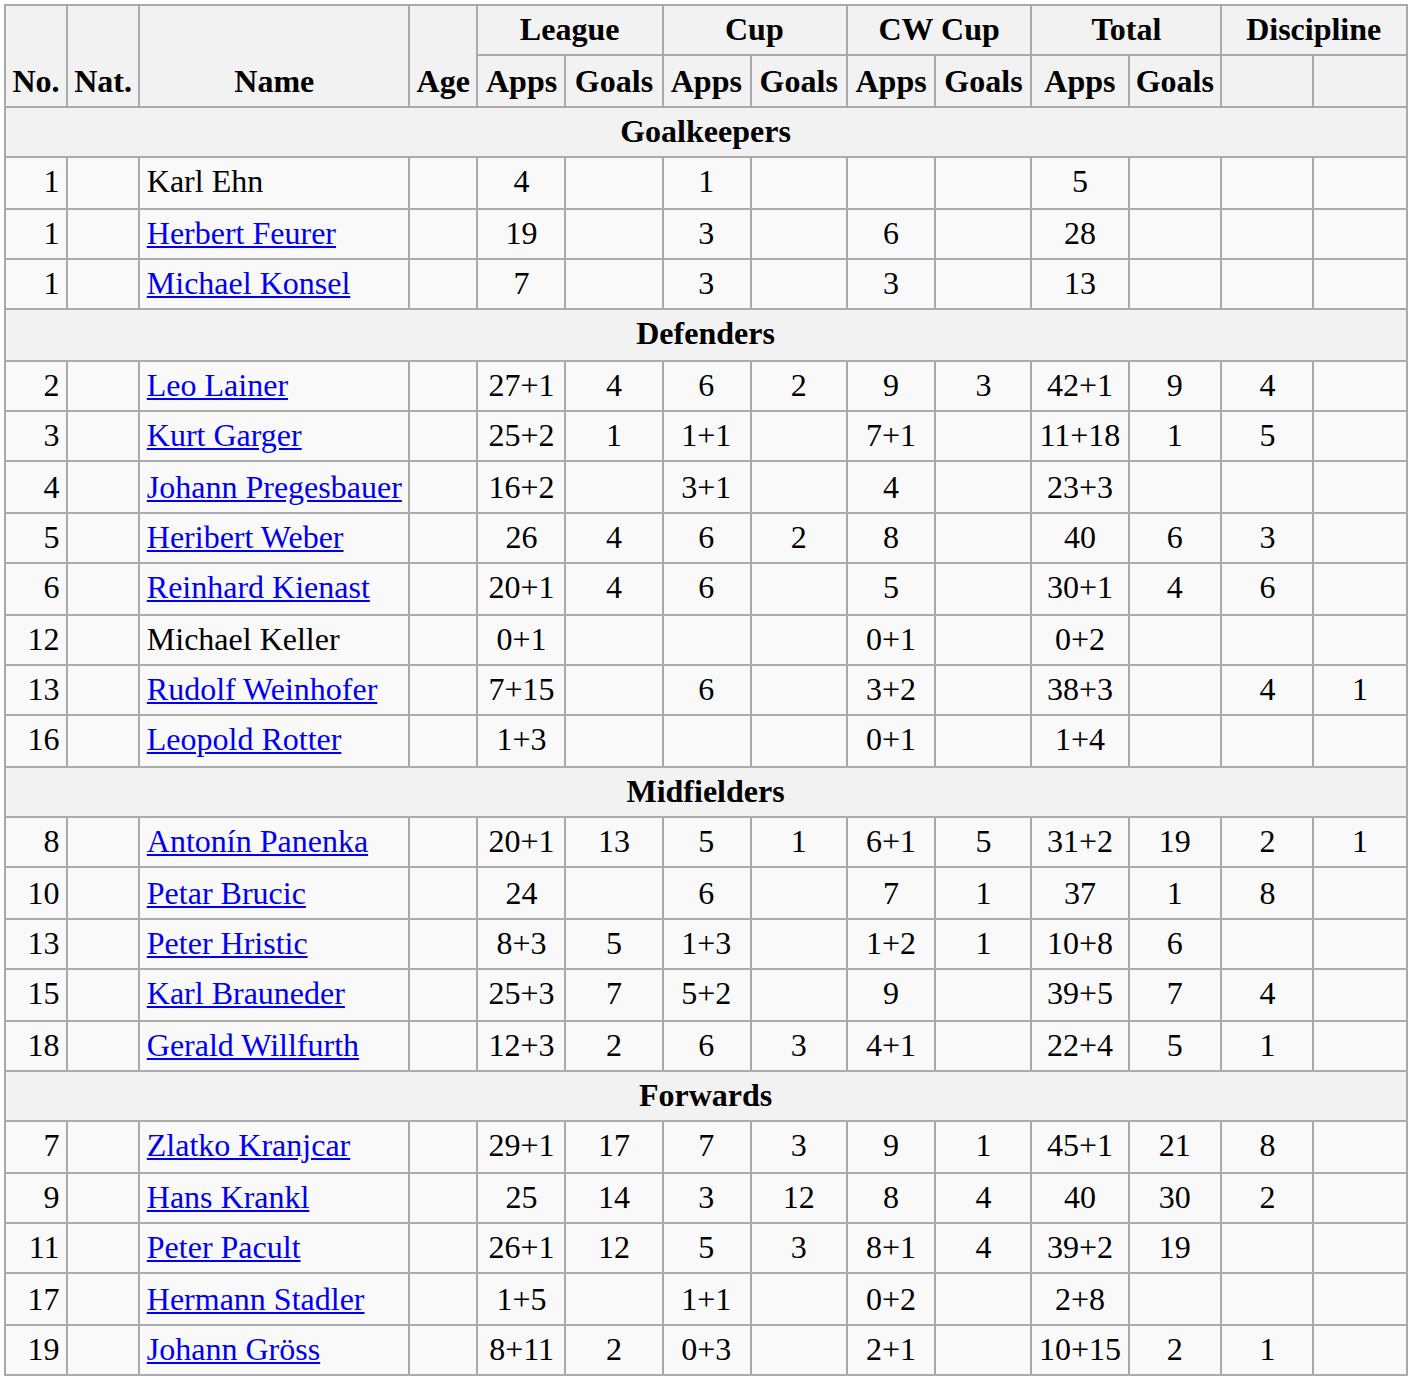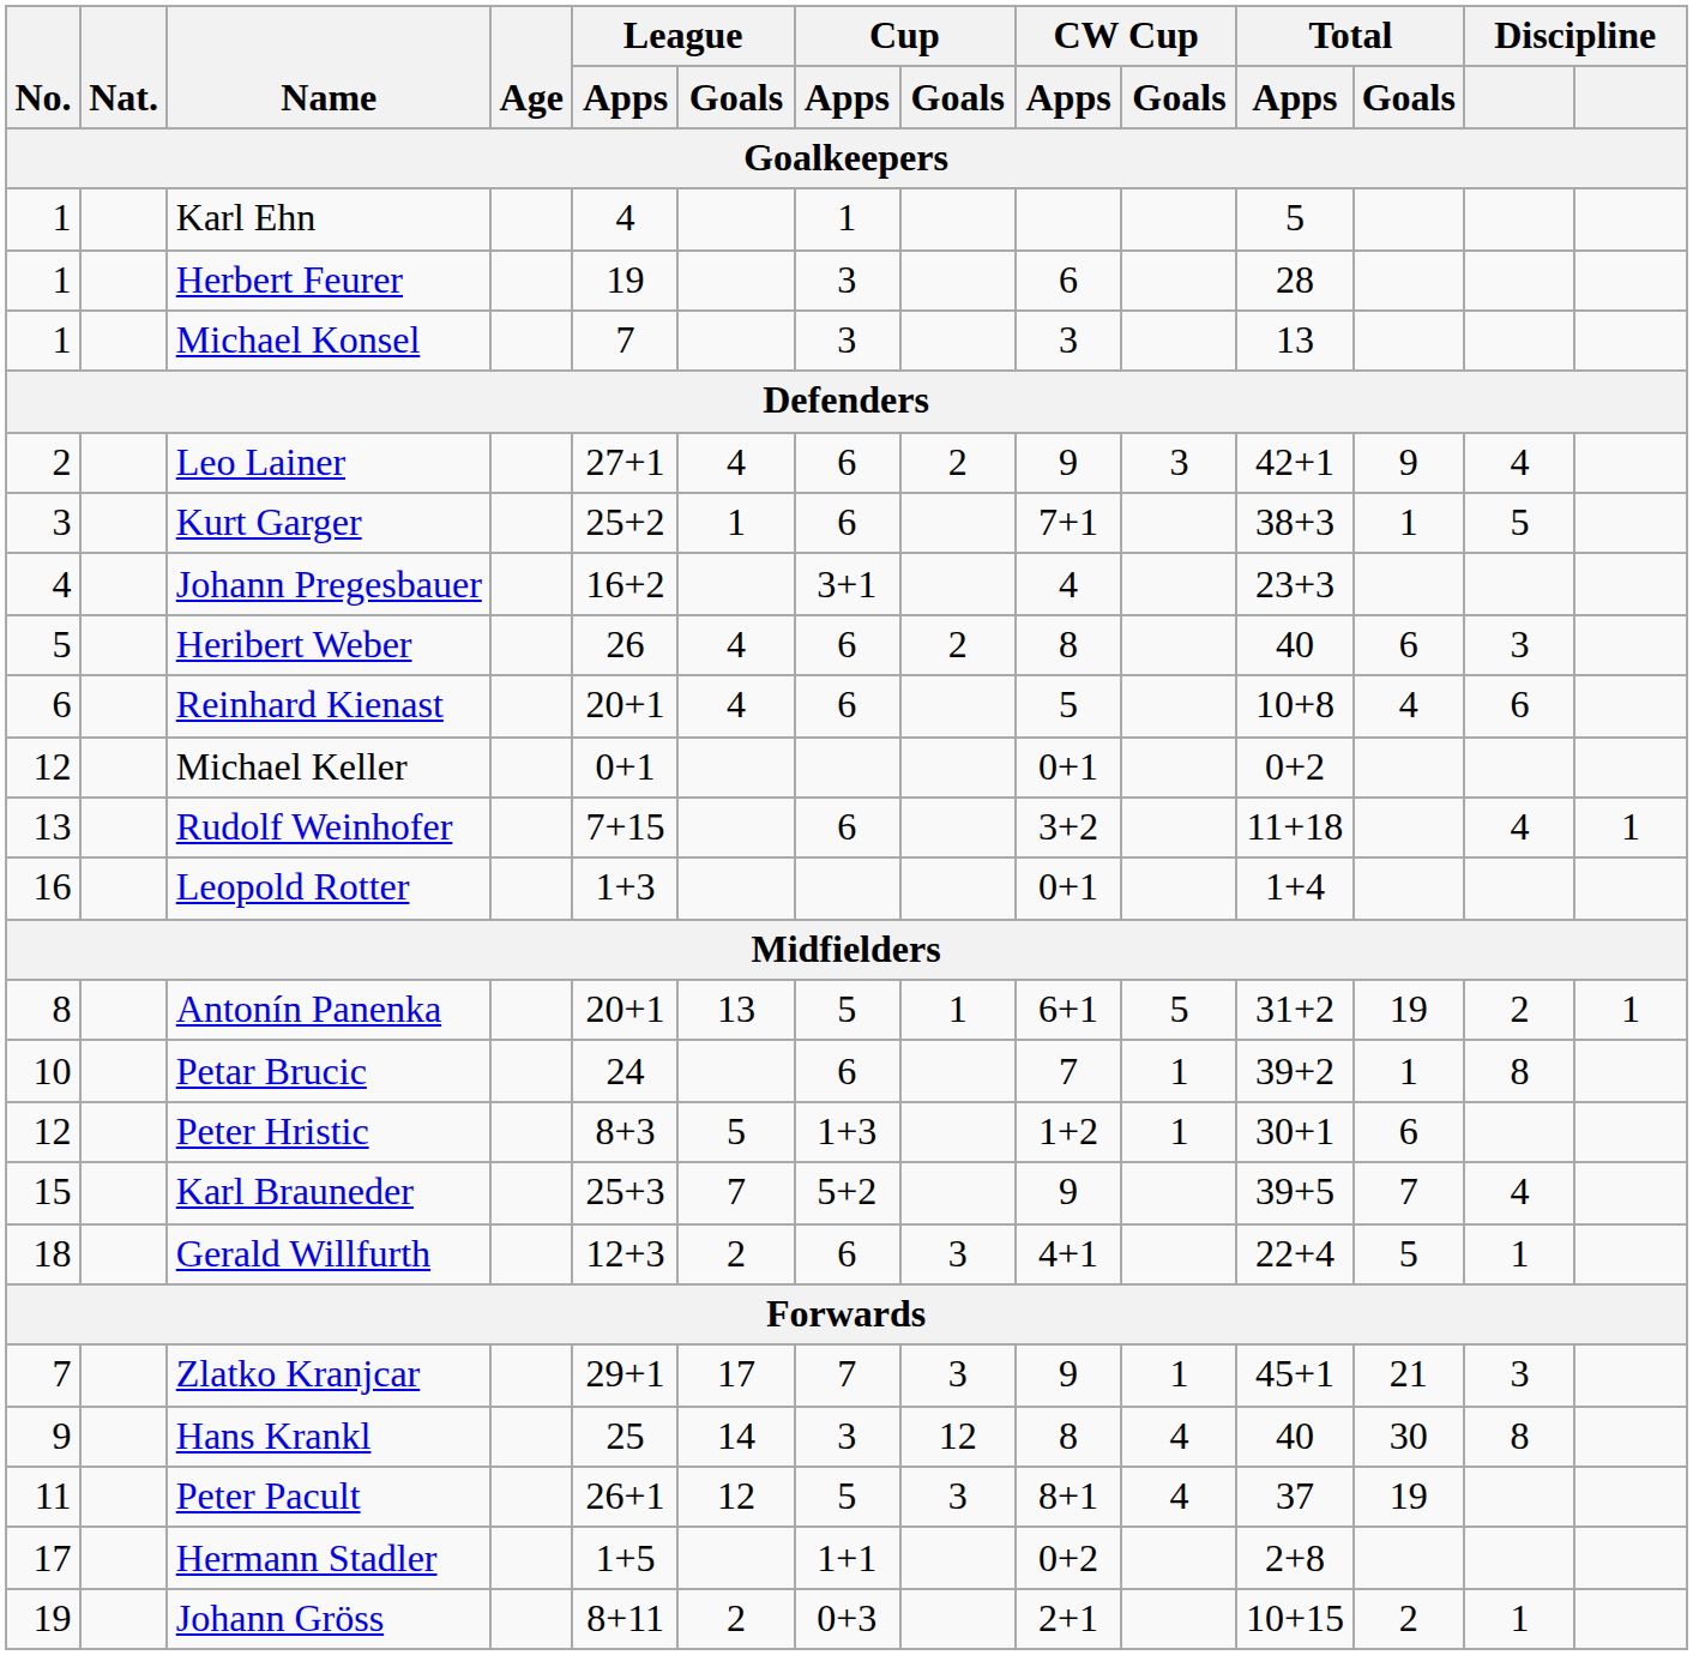Kurt Garger | Cup / Apps: 1+1 -> 6
Kurt Garger | Total / Apps: 11+18 -> 38+3
Reinhard Kienast | Total / Apps: 30+1 -> 10+8
Rudolf Weinhofer | Total / Apps: 38+3 -> 11+18
Petar Brucic | Total / Apps: 37 -> 39+2
Peter Hristic | No.: 13 -> 12
Peter Hristic | Total / Apps: 10+8 -> 30+1
Zlatko Kranjcar | column 13: 8 -> 3
Hans Krankl | column 13: 2 -> 8
Peter Pacult | Total / Apps: 39+2 -> 37
